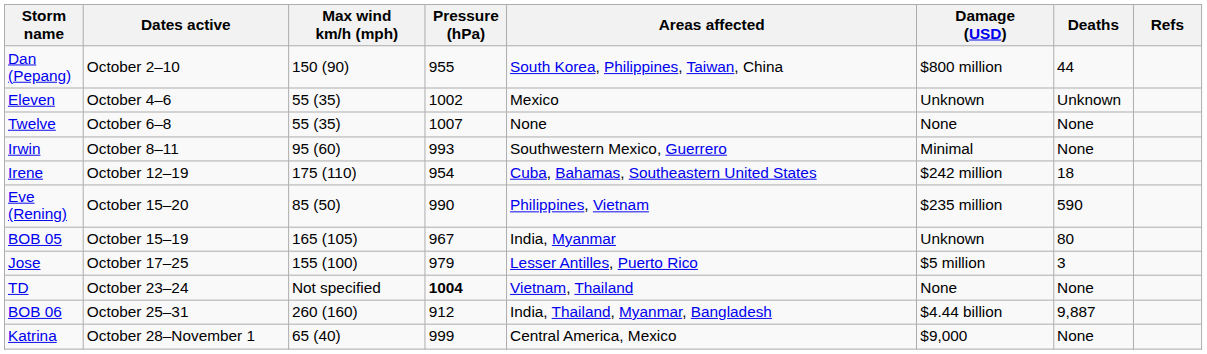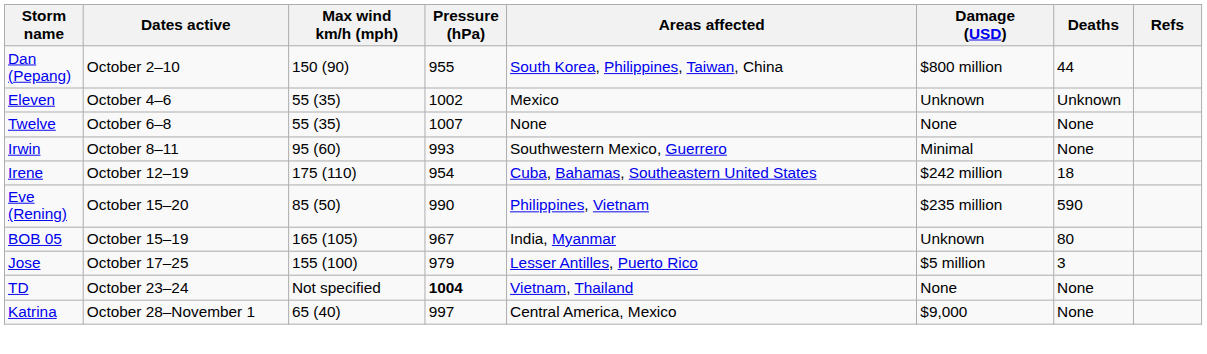- row: BOB 06 | October 25–31 | 260 (160) | 912 | India, Thailand, Myanmar, Bangladesh | $4.44 billion | 9,887
Katrina | Pressure (hPa): 999 -> 997
